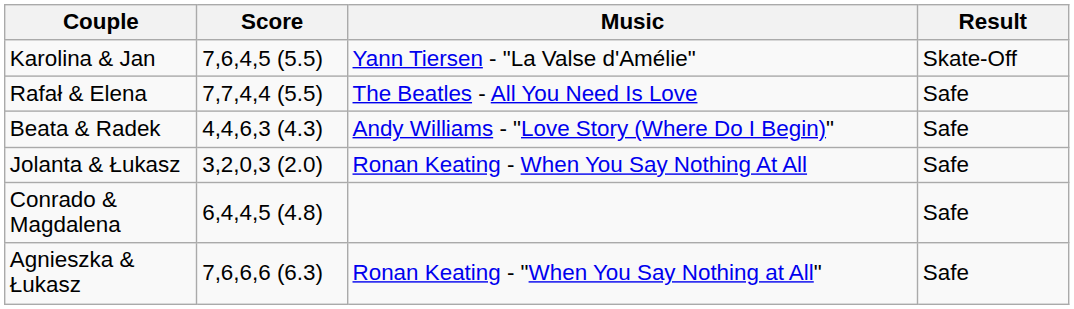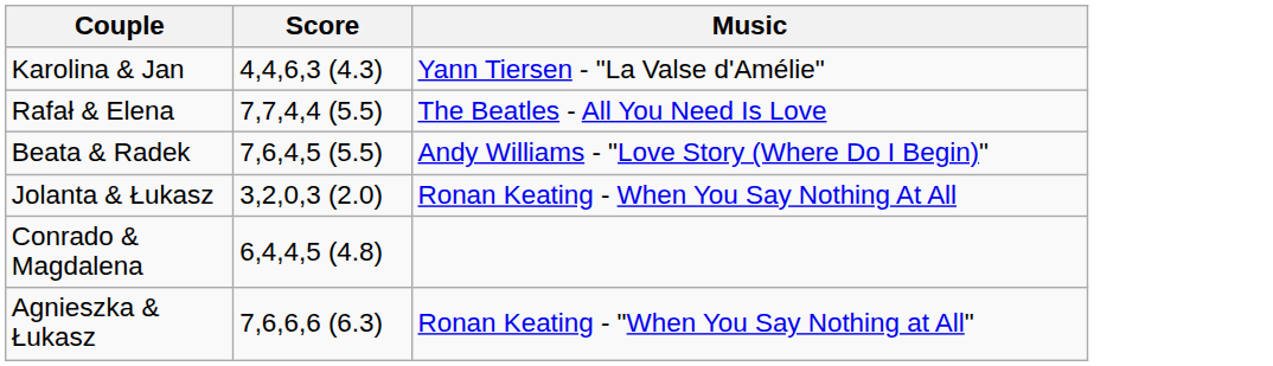- column: Result | Skate-Off | Safe | Safe | Safe | Safe | Safe
Karolina & Jan | Score: 7,6,4,5 (5.5) -> 4,4,6,3 (4.3)
Beata & Radek | Score: 4,4,6,3 (4.3) -> 7,6,4,5 (5.5)
